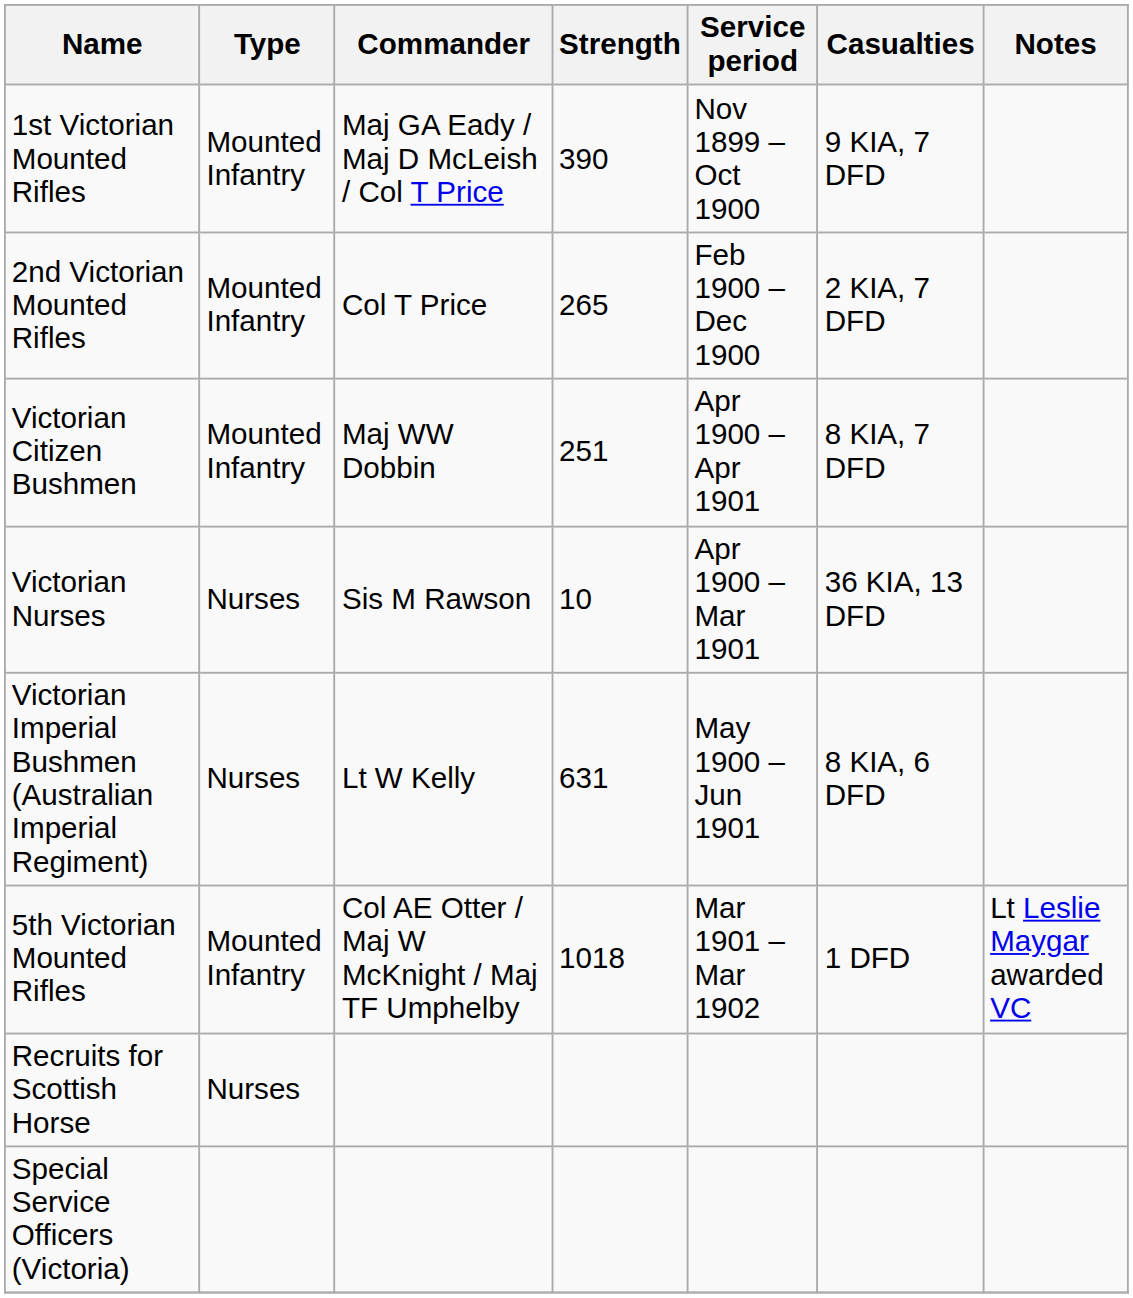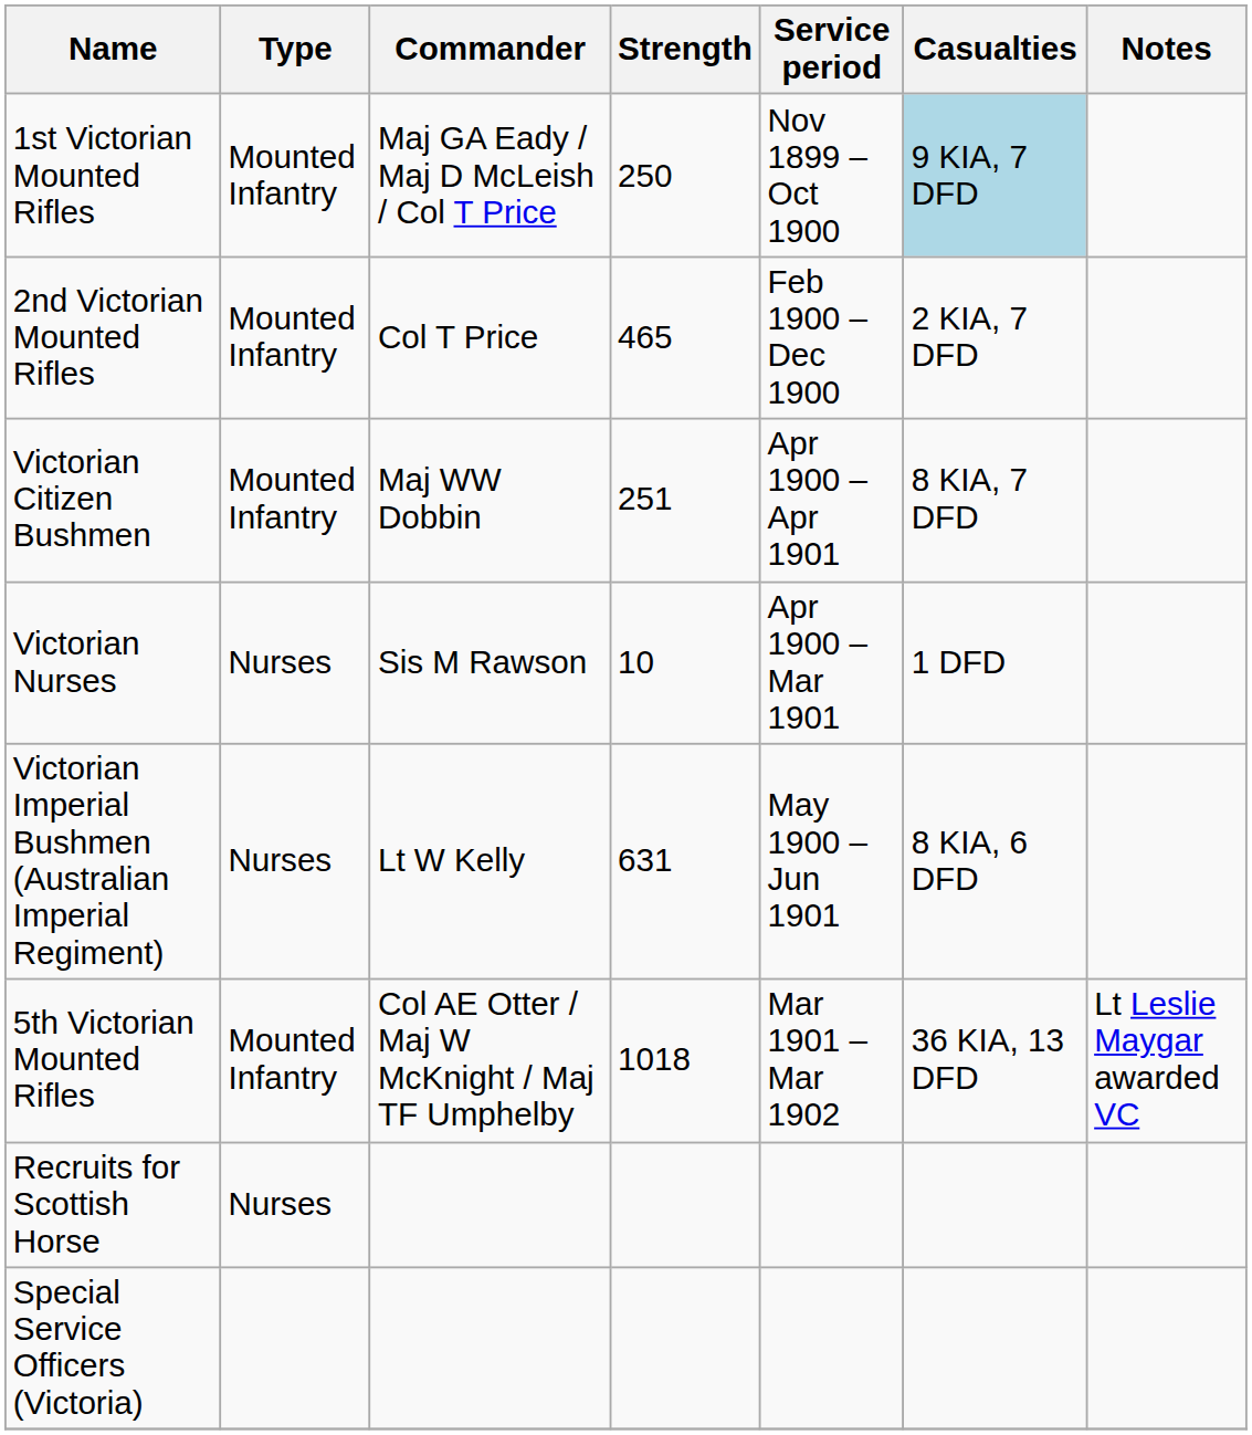1st Victorian Mounted Rifles | Strength: 390 -> 250
1st Victorian Mounted Rifles | Casualties: no background -> lightblue background
2nd Victorian Mounted Rifles | Strength: 265 -> 465
Victorian Nurses | Casualties: 36 KIA, 13 DFD -> 1 DFD
5th Victorian Mounted Rifles | Casualties: 1 DFD -> 36 KIA, 13 DFD
